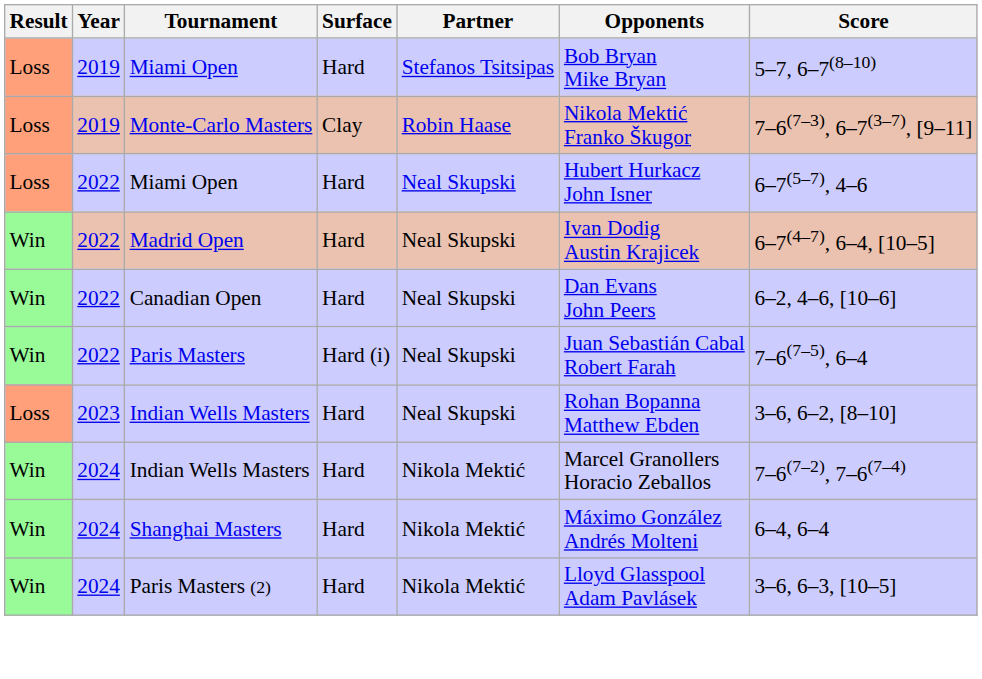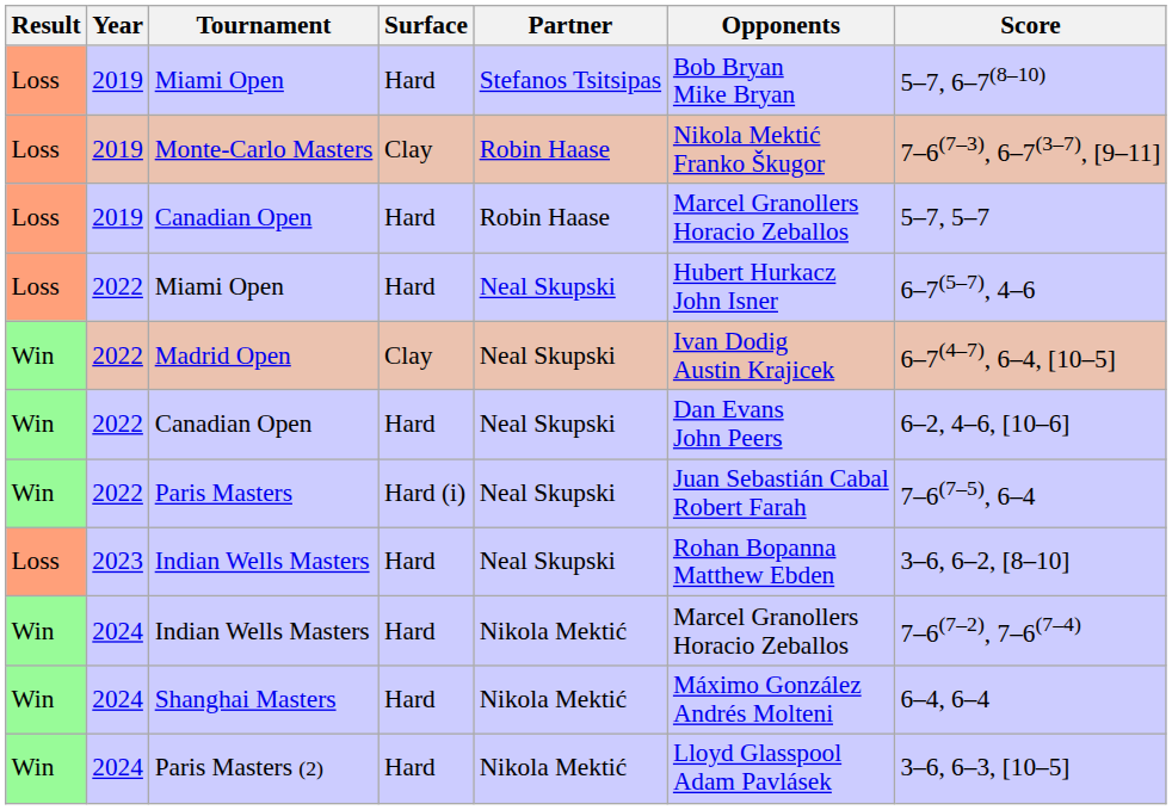+ row: Loss | 2019 | Canadian Open | Hard | Robin Haase | Marcel Granollers Horacio Zeballos | 5–7, 5–7
Madrid Open | Surface: Hard -> Clay
